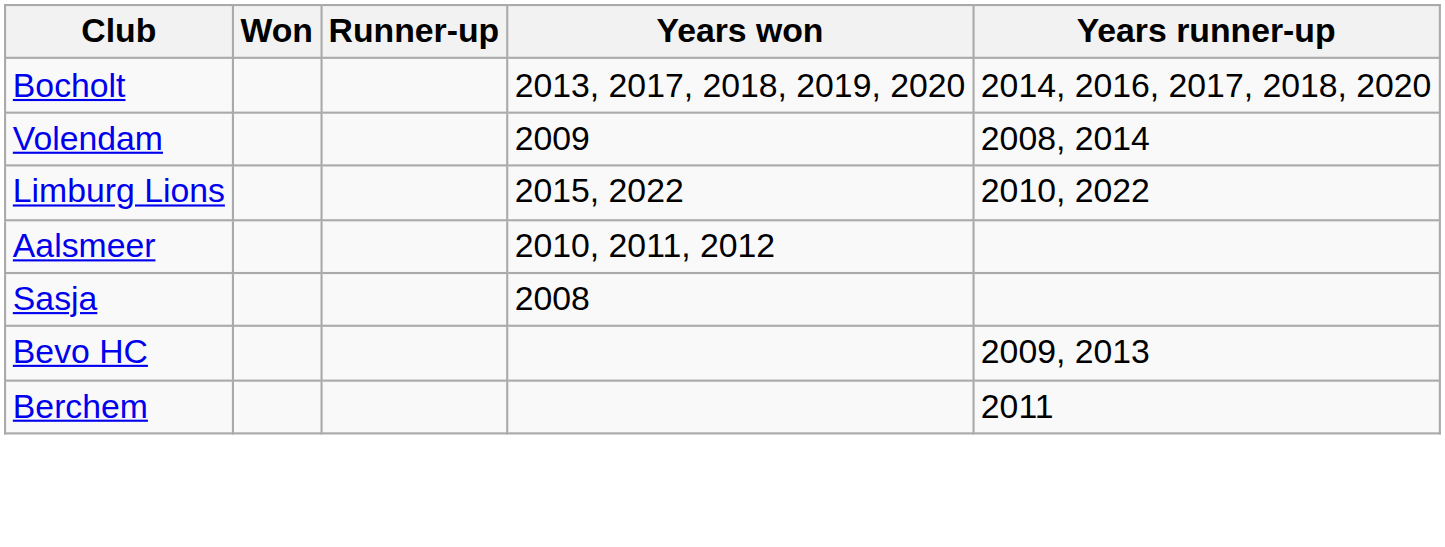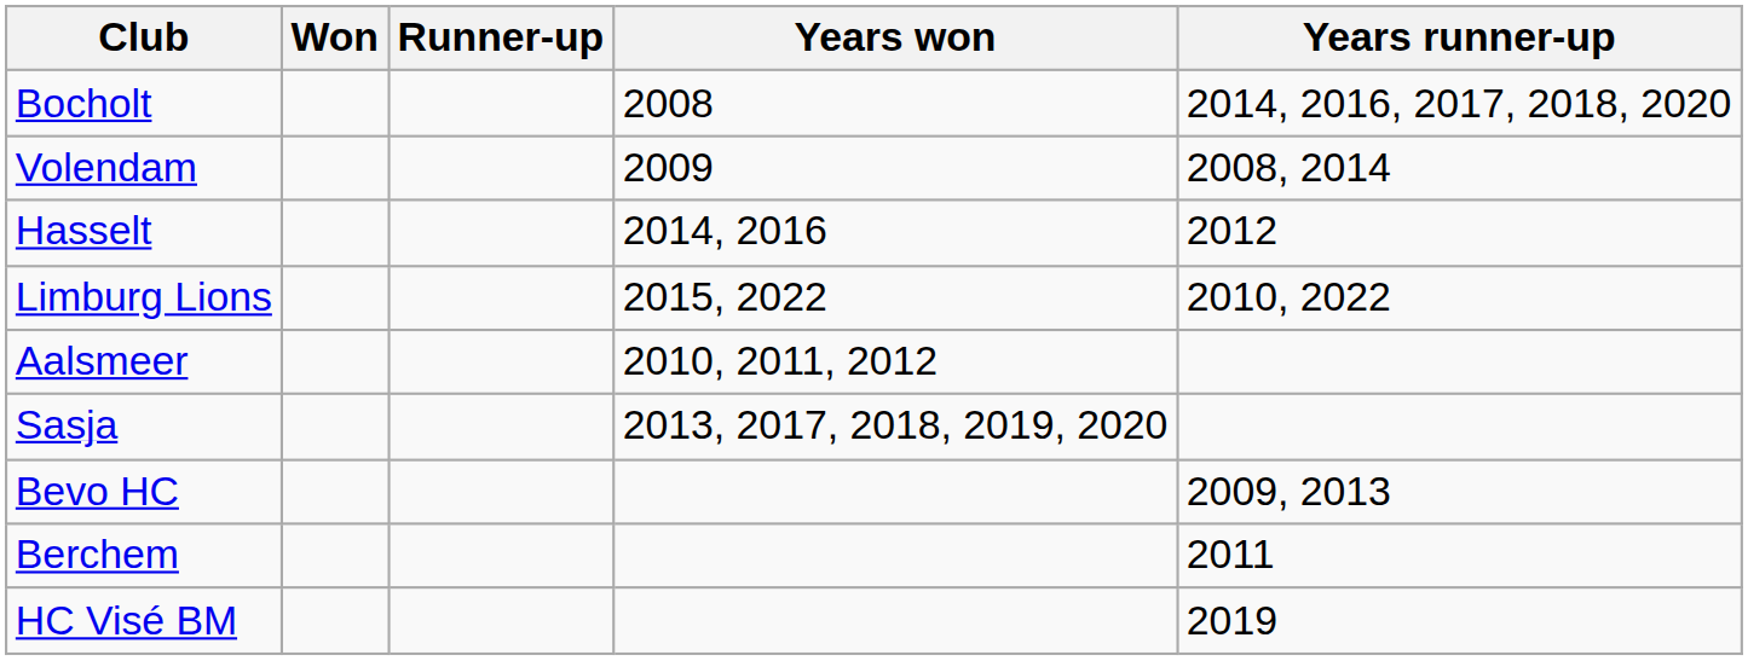Bocholt | Years won: 2013, 2017, 2018, 2019, 2020 -> 2008
+ row: Hasselt | 2014, 2016 | 2012
Sasja | Years won: 2008 -> 2013, 2017, 2018, 2019, 2020
+ row: HC Visé BM | 2019
